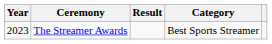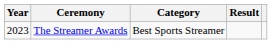columns swapped: Category <-> Result
